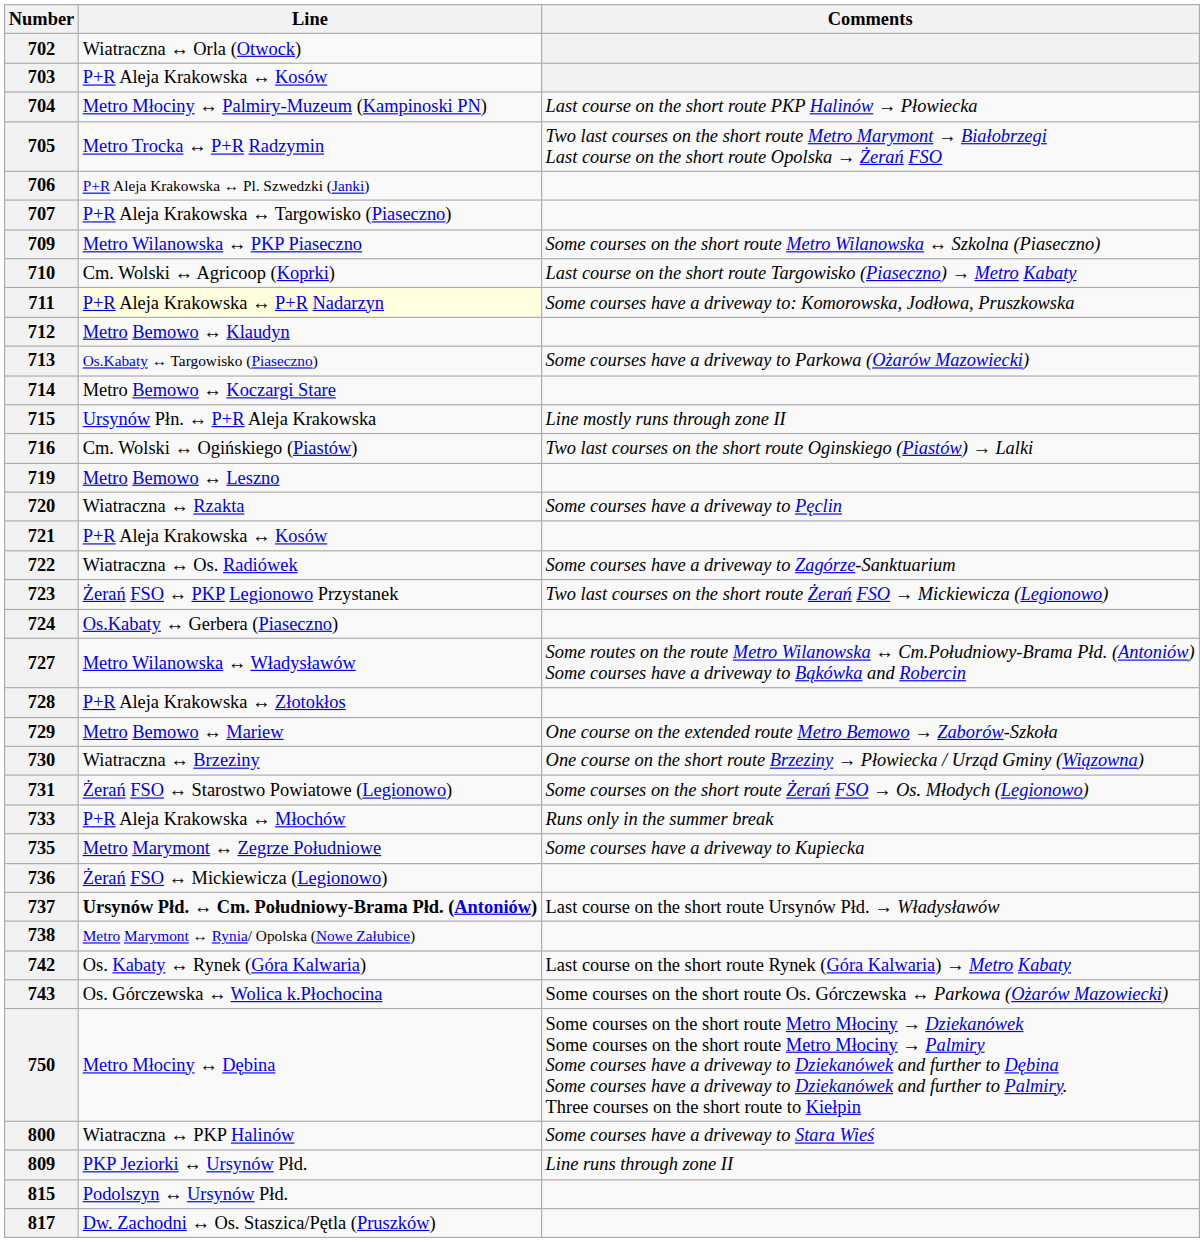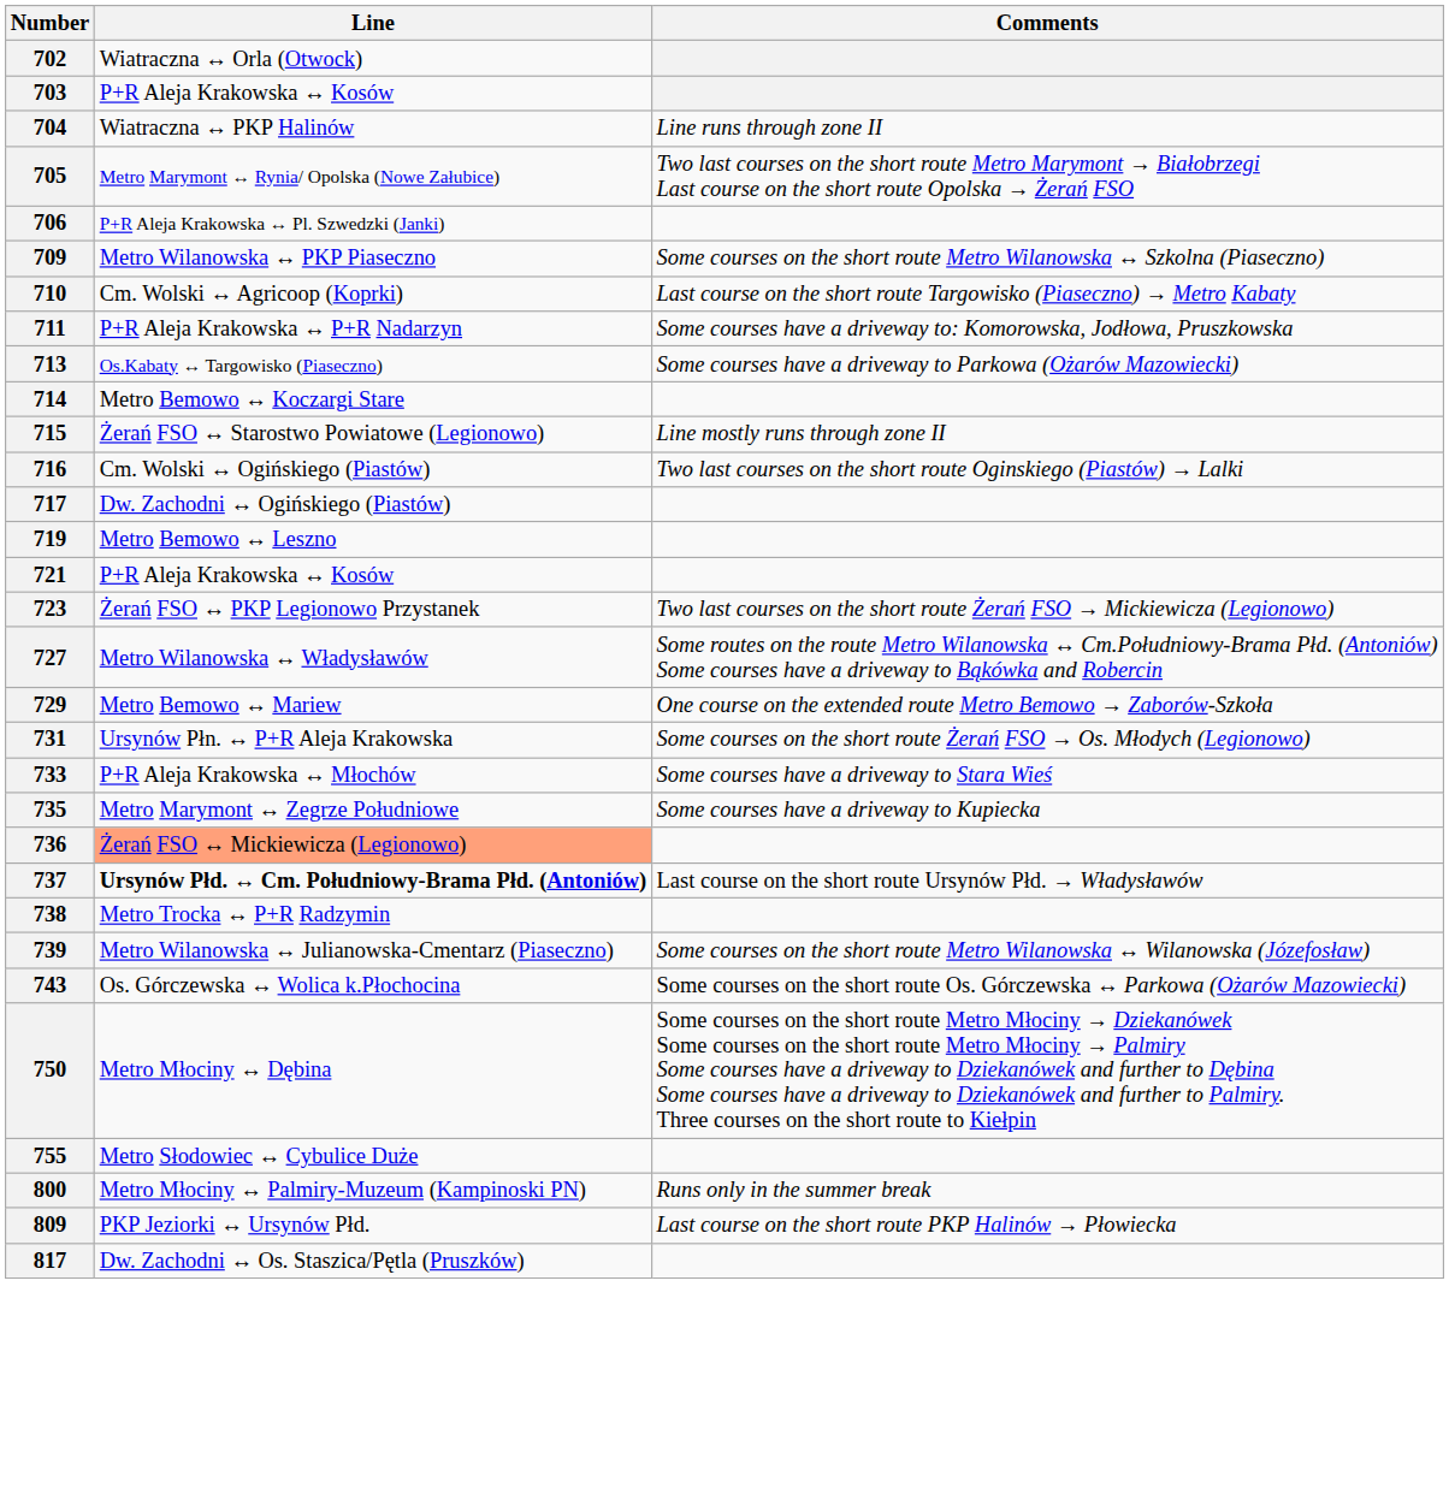704 | Line: Metro Młociny ↔ Palmiry-Muzeum (Kampinoski PN) -> Wiatraczna ↔ PKP Halinów
704 | Comments: Last course on the short route PKP Halinów → Płowiecka -> Line runs through zone II
705 | Line: Metro Trocka ↔ P+R Radzymin -> Metro Marymont ↔ Rynia/ Opolska (Nowe Załubice)
- row: 707 | P+R Aleja Krakowska ↔ Targowisko (Piaseczno)
711 | Line: lightyellow background -> no background
- row: 712 | Metro Bemowo ↔ Klaudyn
715 | Line: Ursynów Płn. ↔ P+R Aleja Krakowska -> Żerań FSO ↔ Starostwo Powiatowe (Legionowo)
+ row: 717 | Dw. Zachodni ↔ Ogińskiego (Piastów)
- row: 720 | Wiatraczna ↔ Rzakta | Some courses have a driveway to Pęclin
- row: 722 | Wiatraczna ↔ Os. Radiówek | Some courses have a driveway to Zagórze-Sanktuarium
- row: 724 | Os.Kabaty ↔ Gerbera (Piaseczno)
- row: 728 | P+R Aleja Krakowska ↔ Złotokłos
- row: 730 | Wiatraczna ↔ Brzeziny | One course on the short route Brzeziny → Płowiecka / Urząd Gminy (Wiązowna)
731 | Line: Żerań FSO ↔ Starostwo Powiatowe (Legionowo) -> Ursynów Płn. ↔ P+R Aleja Krakowska
733 | Comments: Runs only in the summer break -> Some courses have a driveway to Stara Wieś
736 | Line: no background -> lightsalmon background
738 | Line: Metro Marymont ↔ Rynia/ Opolska (Nowe Załubice) -> Metro Trocka ↔ P+R Radzymin
+ row: 739 | Metro Wilanowska ↔ Julianowska-Cmentarz (Piaseczno) | Some courses on the short route Metro Wilanowska ↔ Wilanowska (Józefosław)
- row: 742 | Os. Kabaty ↔ Rynek (Góra Kalwaria) | Last course on the short route Rynek (Góra Kalwaria) → Metro Kabaty
+ row: 755 | Metro Słodowiec ↔ Cybulice Duże
800 | Line: Wiatraczna ↔ PKP Halinów -> Metro Młociny ↔ Palmiry-Muzeum (Kampinoski PN)
800 | Comments: Some courses have a driveway to Stara Wieś -> Runs only in the summer break
809 | Comments: Line runs through zone II -> Last course on the short route PKP Halinów → Płowiecka
- row: 815 | Podolszyn ↔ Ursynów Płd.
